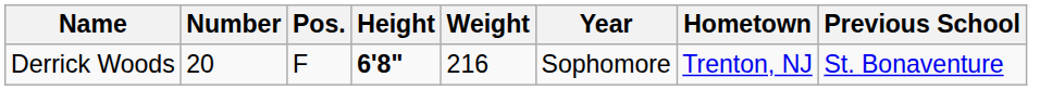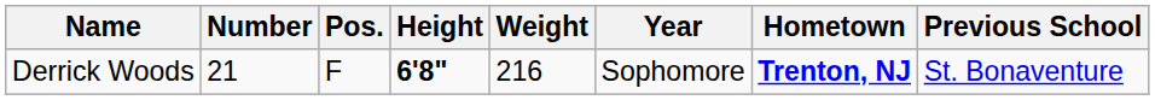Derrick Woods | Number: 20 -> 21
Derrick Woods | Hometown: normal -> bold
